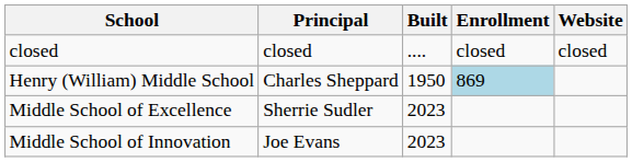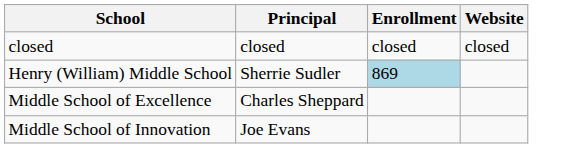- column: Built | .... | 1950 | 2023 | 2023
Henry (William) Middle School | Principal: Charles Sheppard -> Sherrie Sudler
Middle School of Excellence | Principal: Sherrie Sudler -> Charles Sheppard
